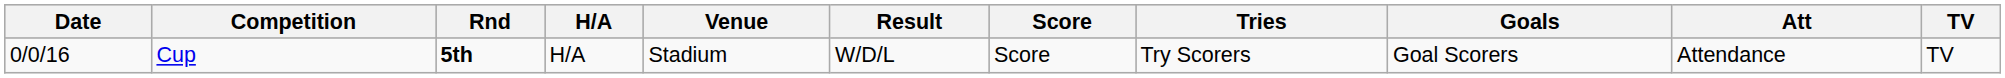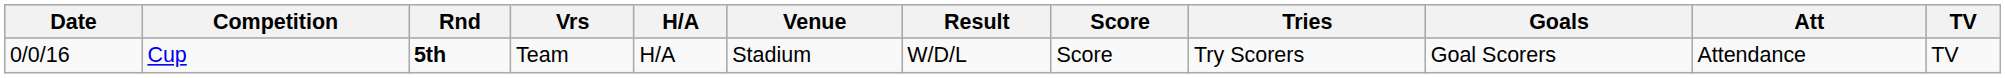+ column: Vrs | Team
